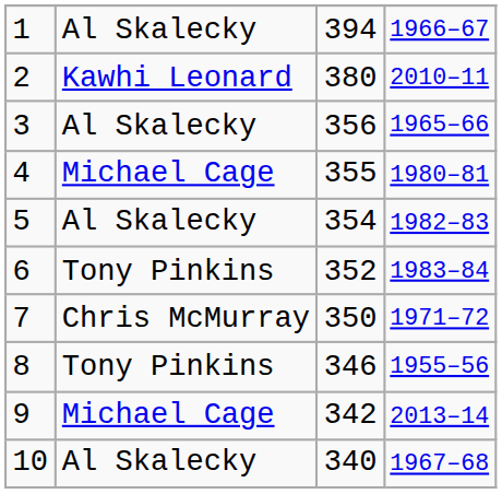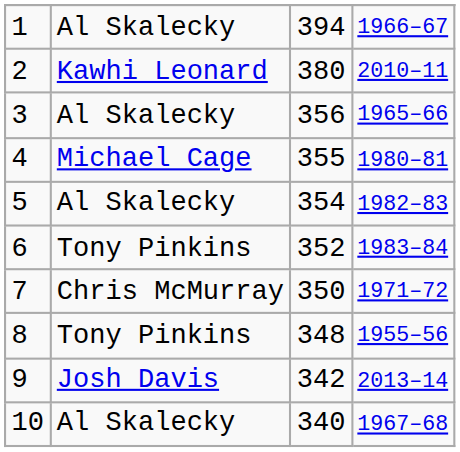8 | column 3: 346 -> 348
9 | column 2: Michael Cage -> Josh Davis
